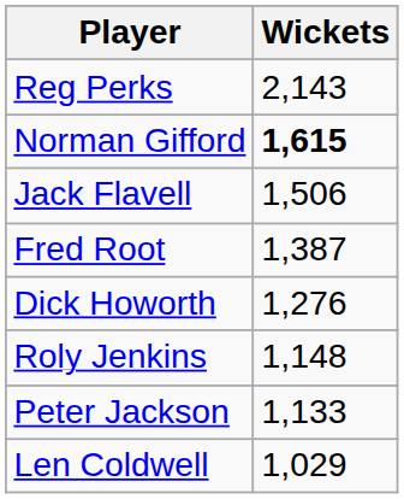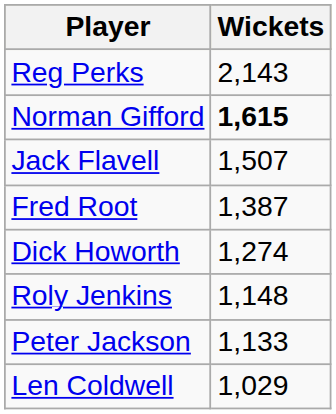Jack Flavell | Wickets: 1,506 -> 1,507
Dick Howorth | Wickets: 1,276 -> 1,274
